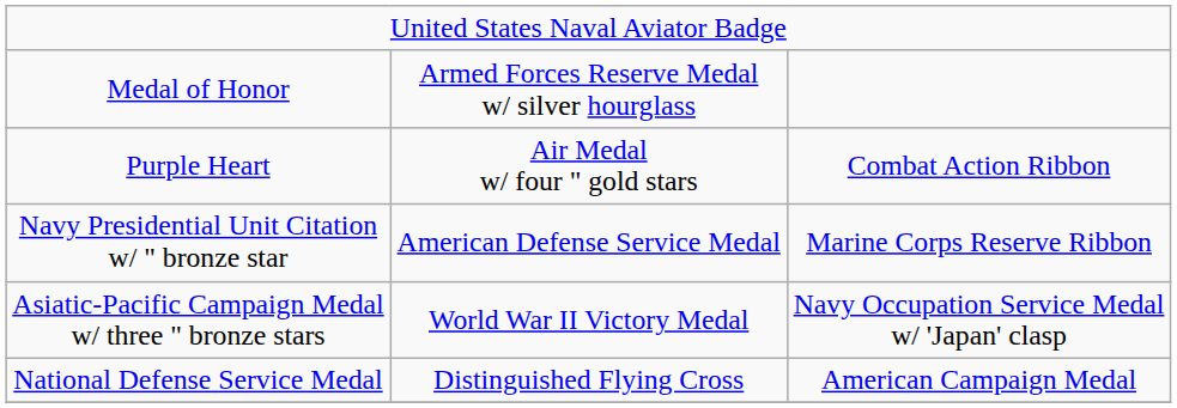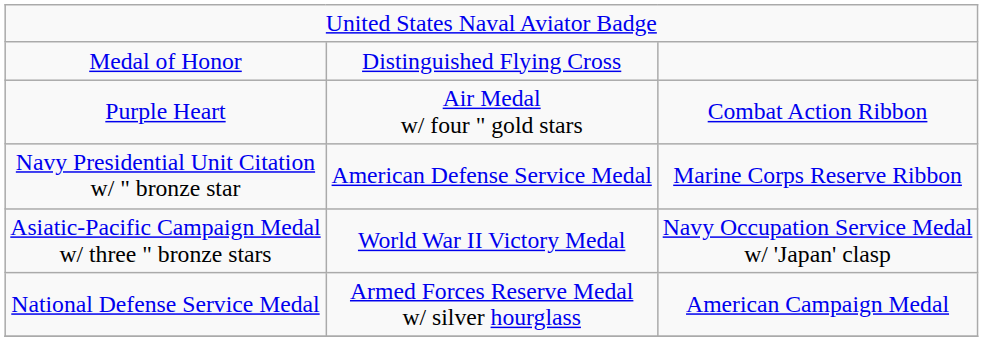Medal of Honor | column 2: Armed Forces Reserve Medal w/ silver hourglass -> Distinguished Flying Cross
National Defense Service Medal | column 2: Distinguished Flying Cross -> Armed Forces Reserve Medal w/ silver hourglass
